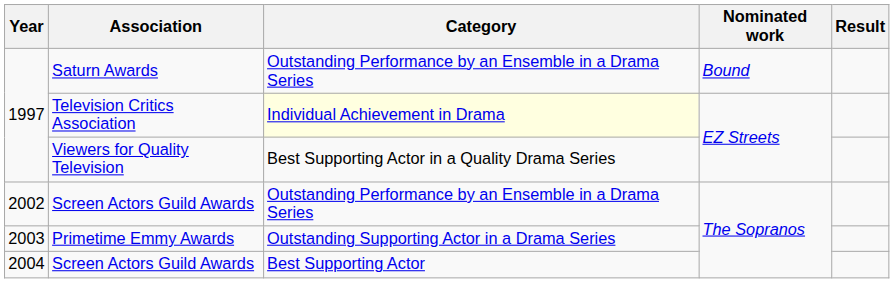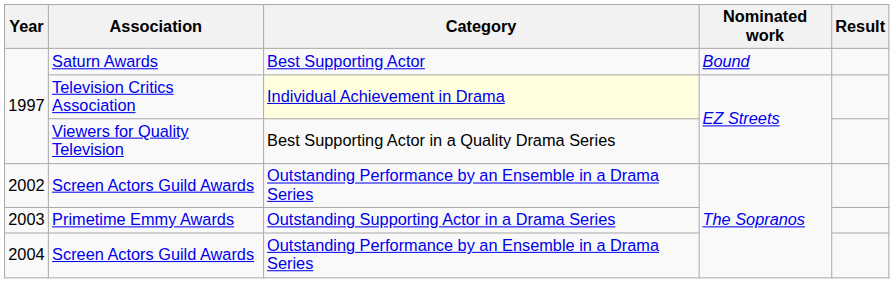Saturn Awards | Category: Outstanding Performance by an Ensemble in a Drama Series -> Best Supporting Actor
2004 / Screen Actors Guild Awards | Category: Best Supporting Actor -> Outstanding Performance by an Ensemble in a Drama Series
